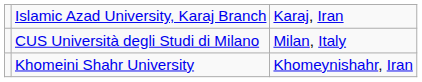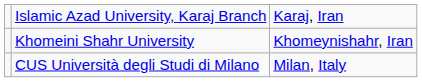rows swapped: Khomeini Shahr University <-> CUS Università degli Studi di Milano
